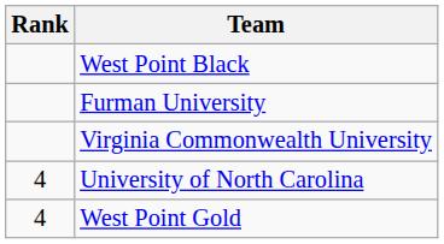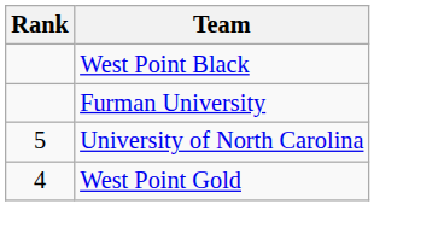- row: Virginia Commonwealth University
University of North Carolina | Rank: 4 -> 5
